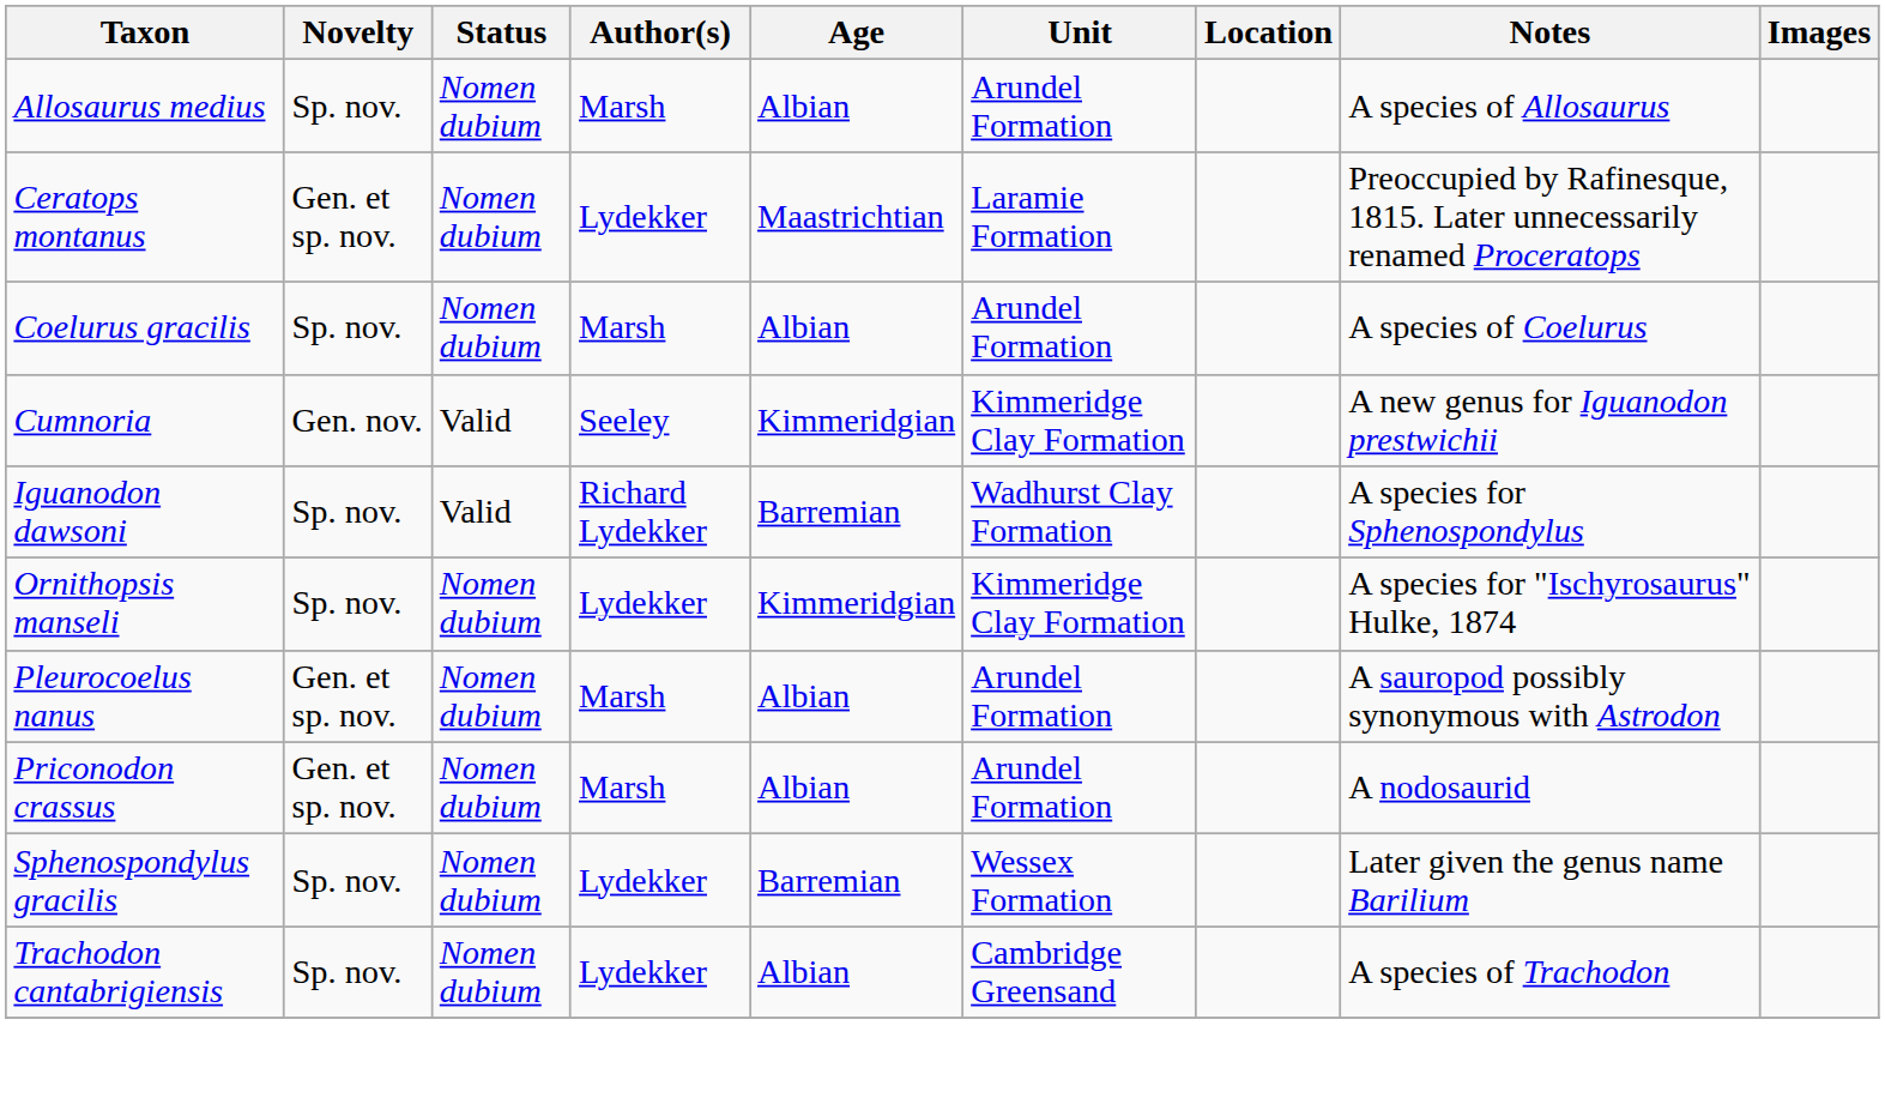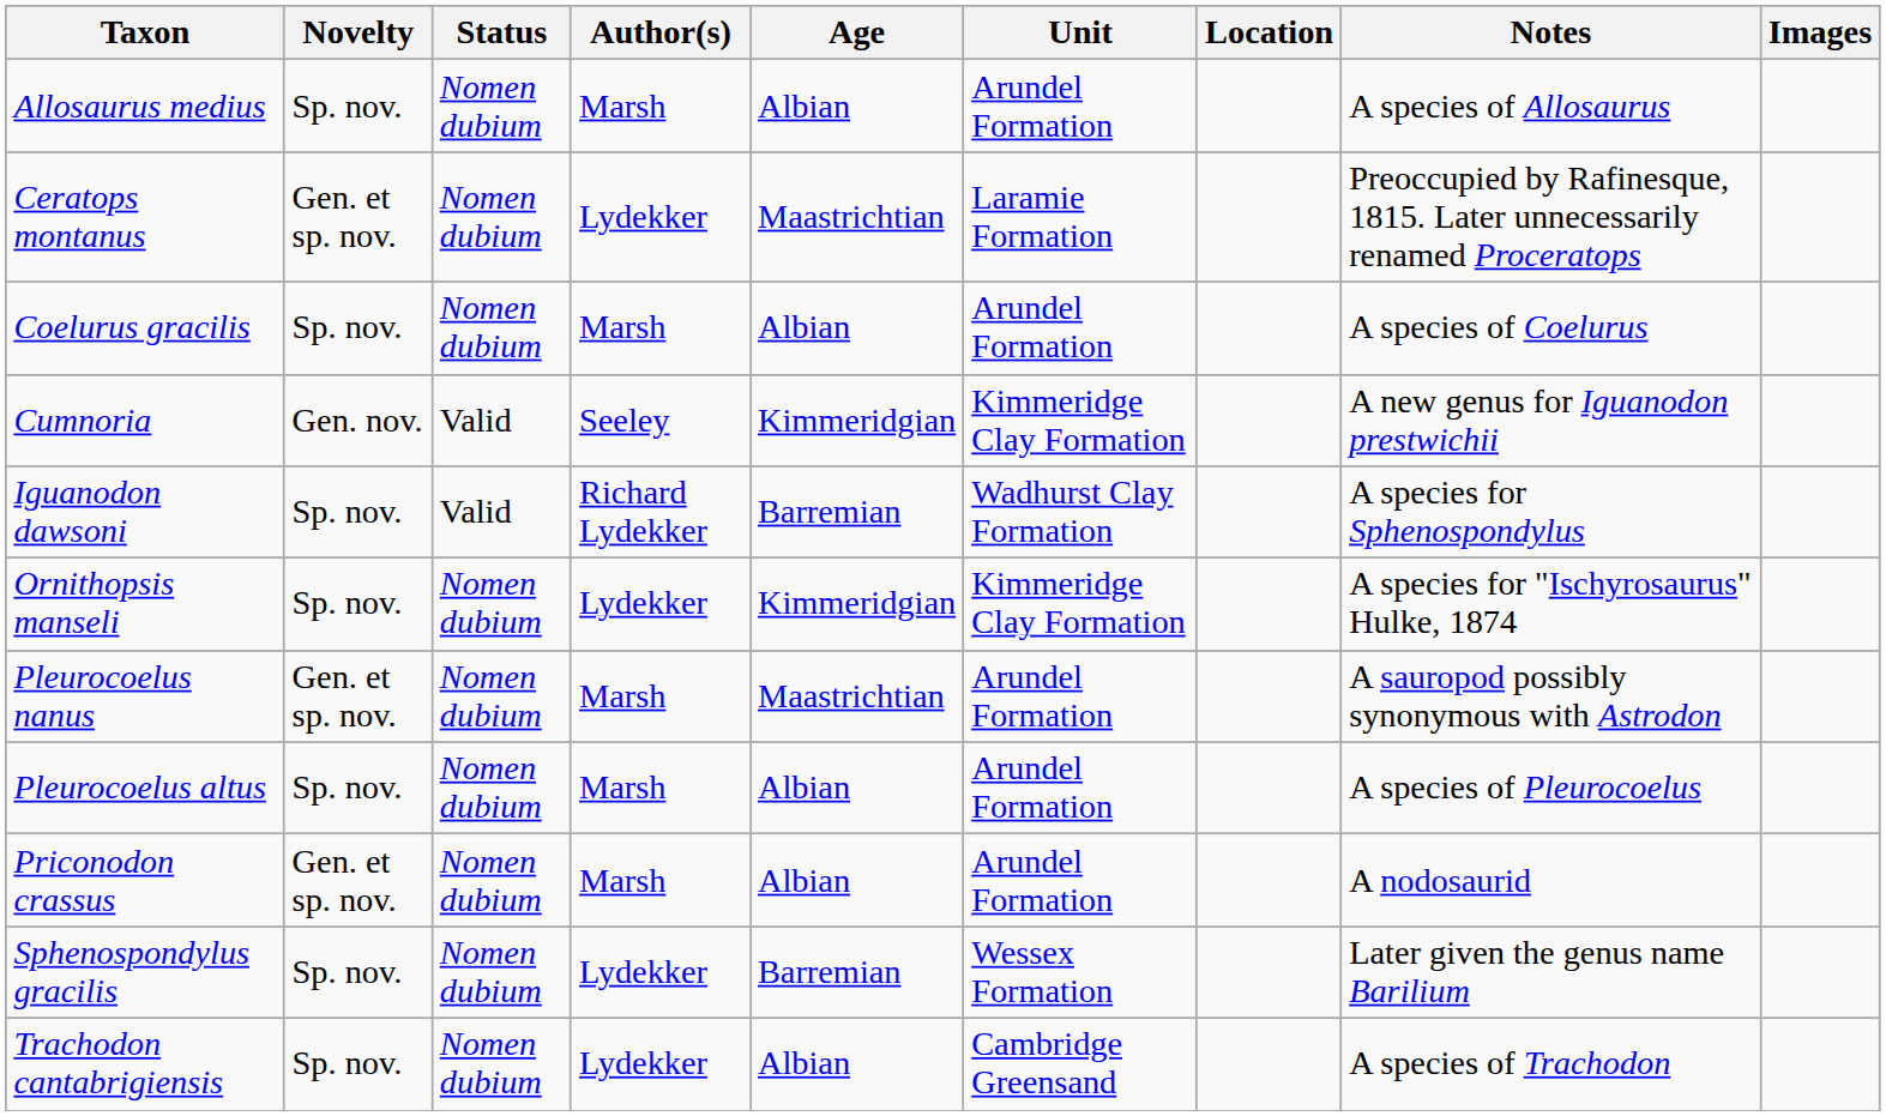Pleurocoelus nanus | Age: Albian -> Maastrichtian
+ row: Pleurocoelus altus | Sp. nov. | Nomen dubium | Marsh | Albian | Arundel Formation | A species of Pleurocoelus
